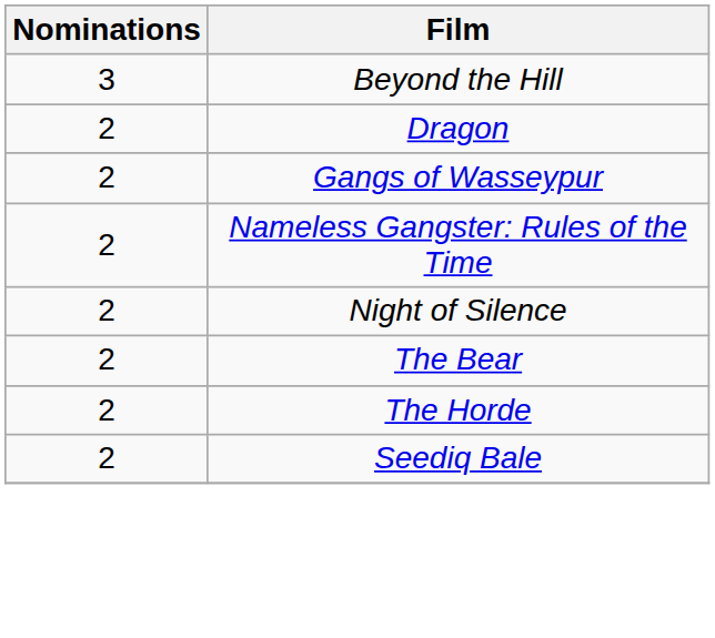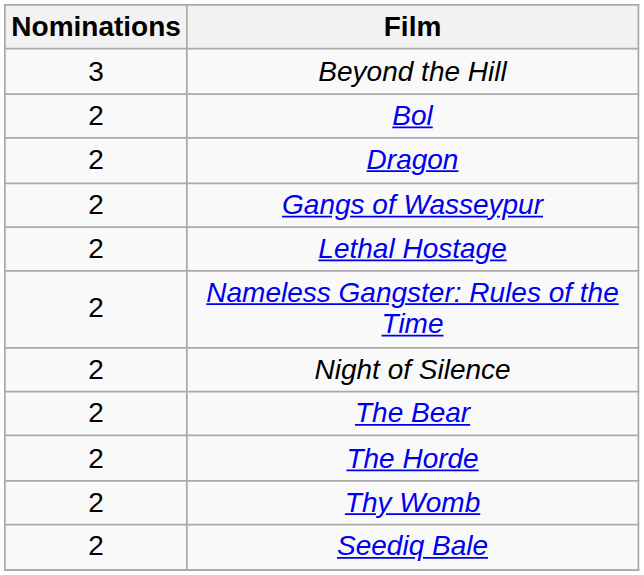+ row: 2 | Bol
+ row: 2 | Lethal Hostage
+ row: 2 | Thy Womb
